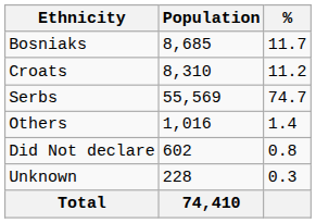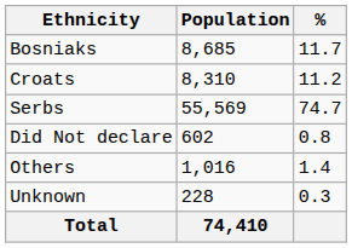rows swapped: Did Not declare <-> Others
